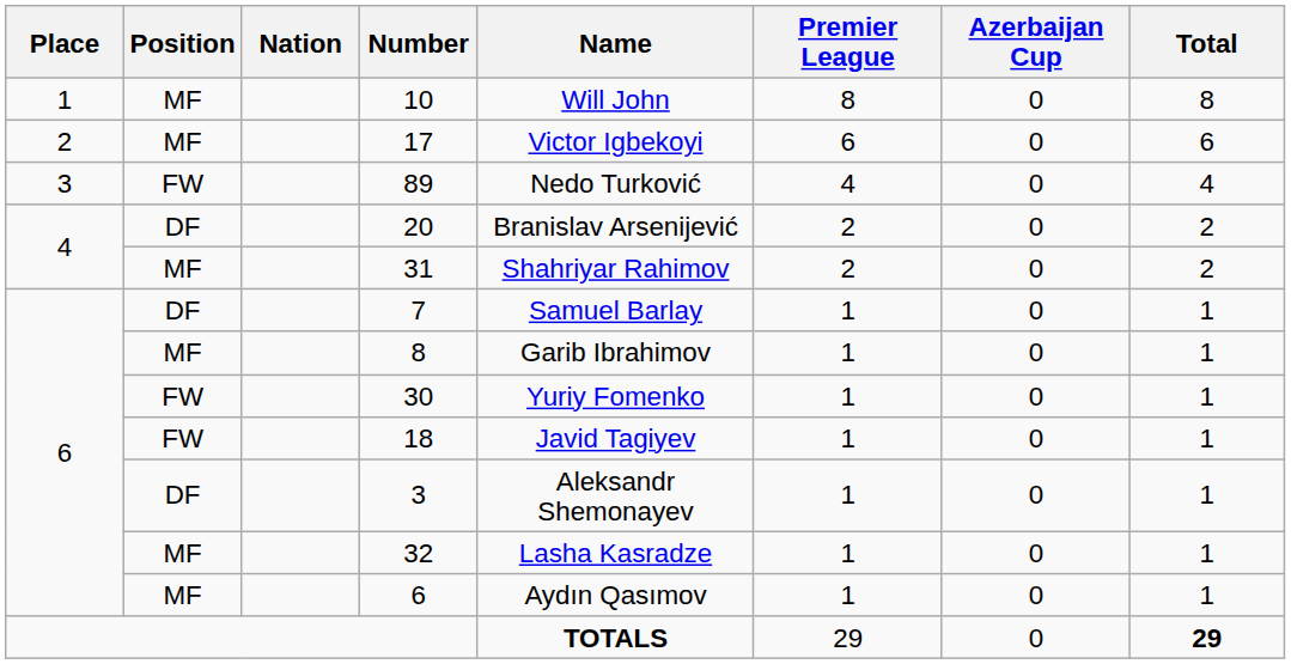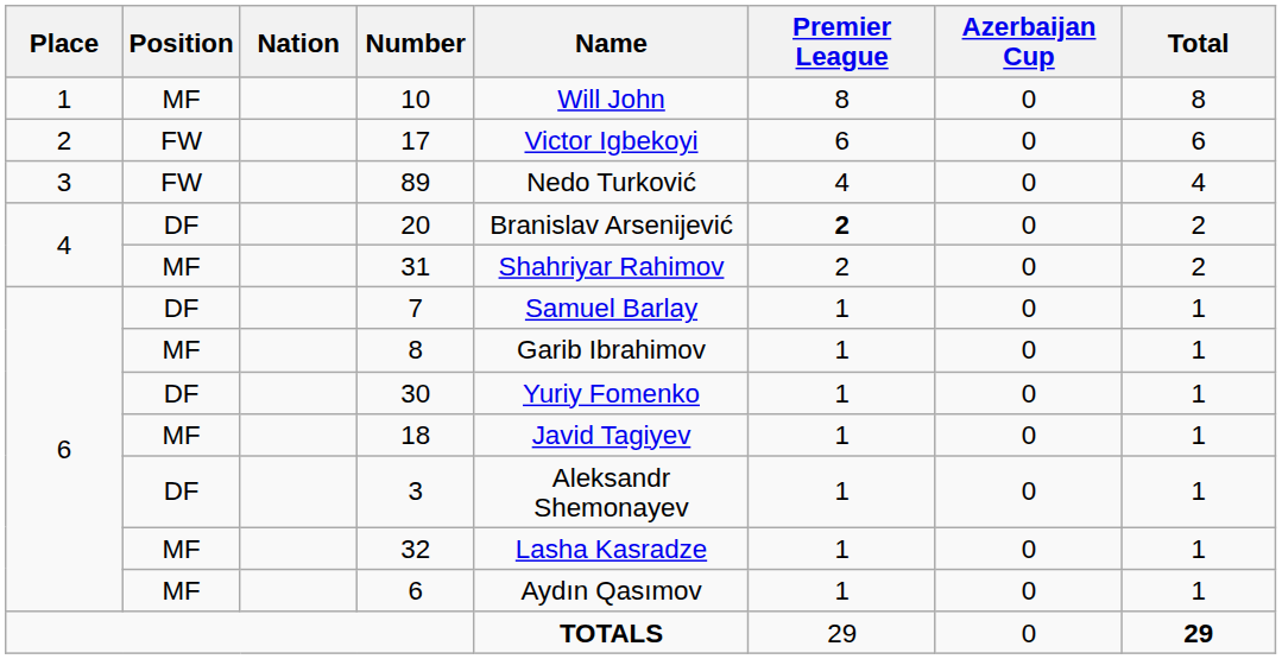17 | Position: MF -> FW
20 | Premier League: normal -> bold
30 | Position: FW -> DF
18 | Position: FW -> MF
